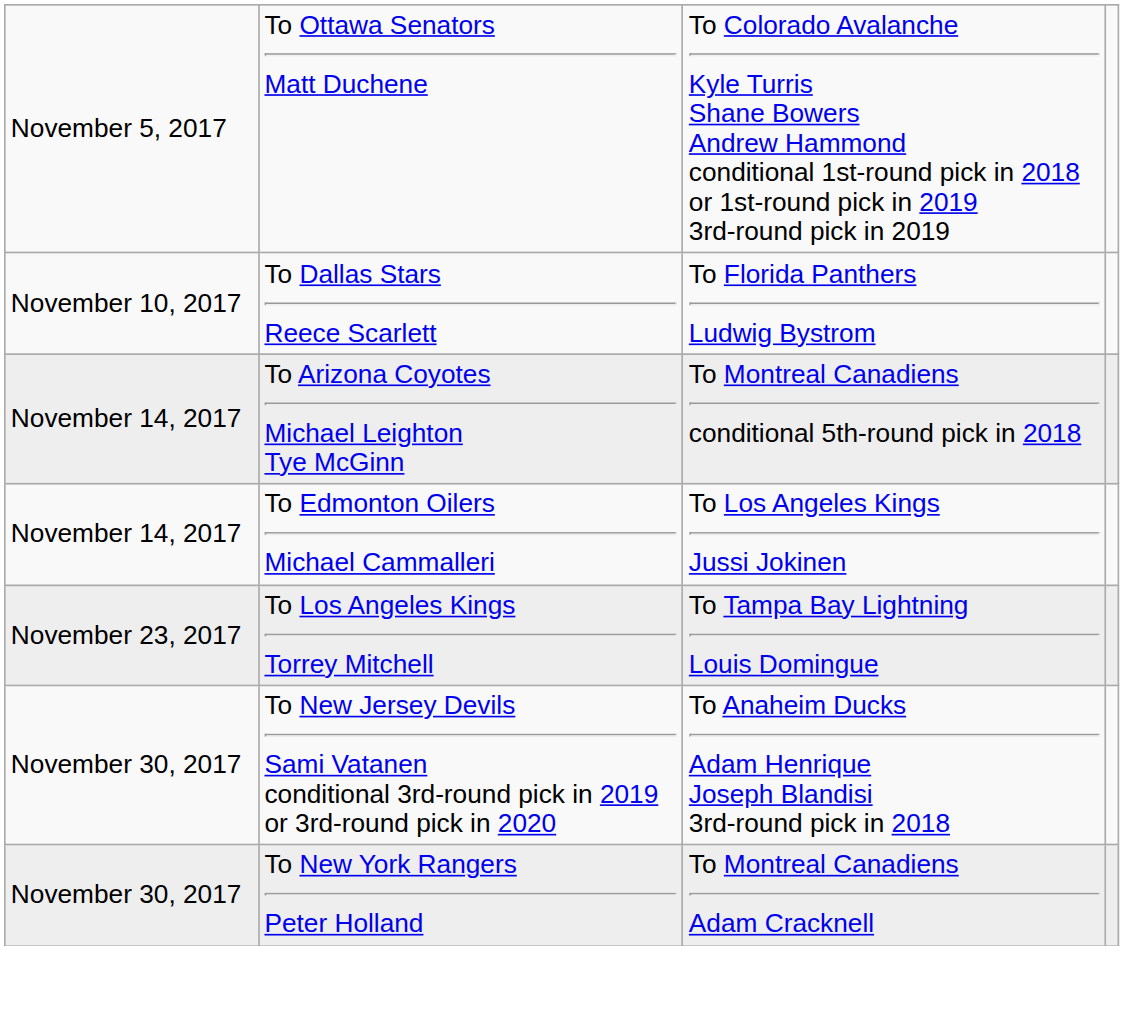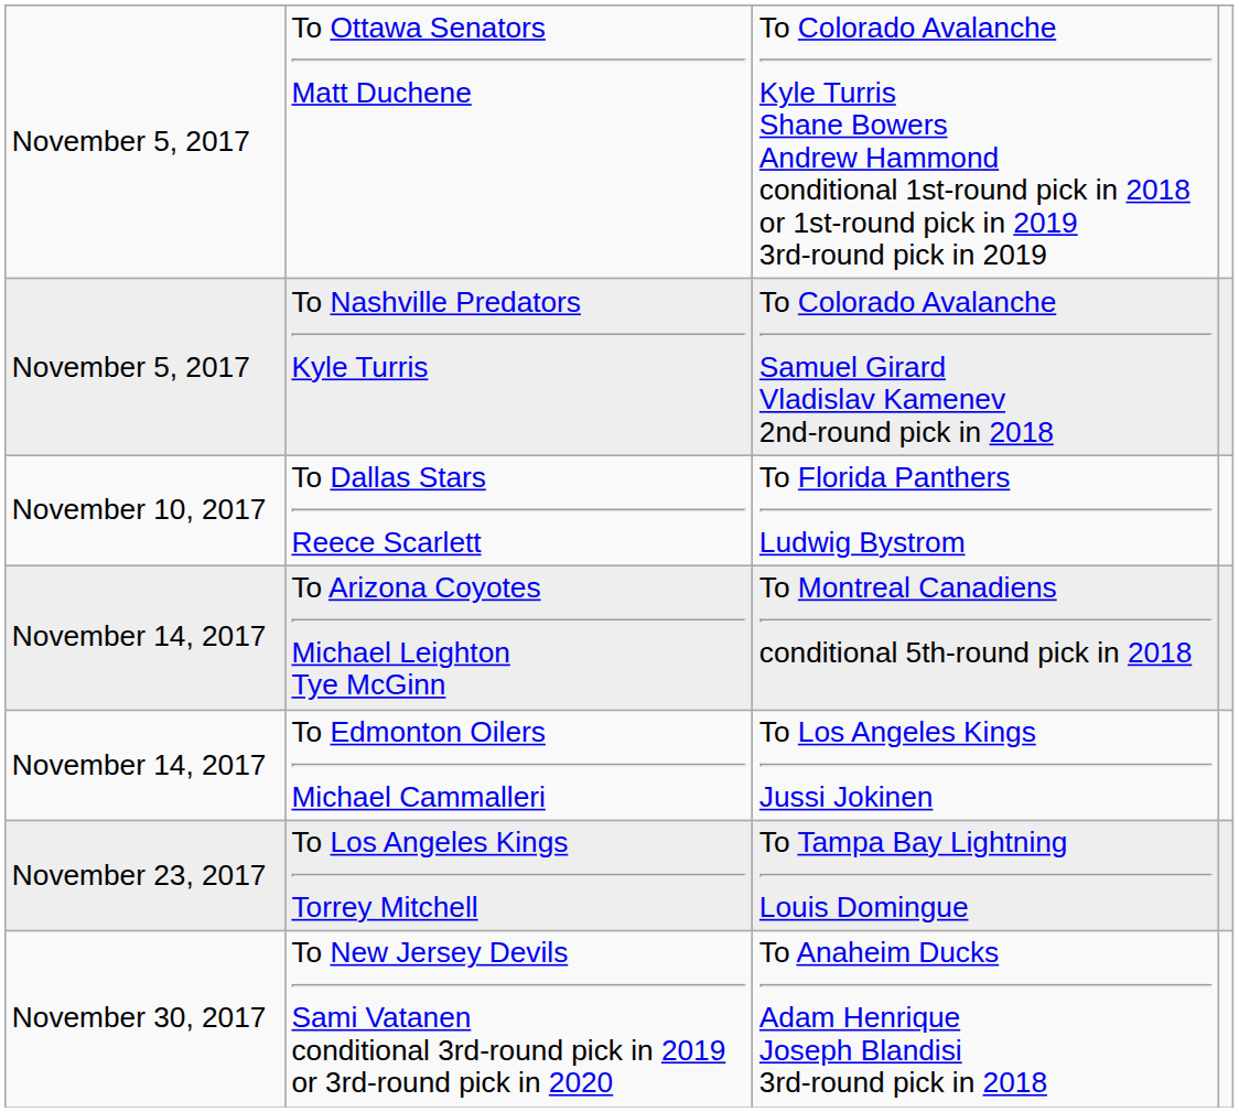+ row: November 5, 2017 | To Nashville Predators Kyle Turris | To Colorado Avalanche Samuel Girard Vladislav Kamenev 2nd-round pick in 2018
- row: November 30, 2017 | To New York Rangers Peter Holland | To Montreal Canadiens Adam Cracknell
